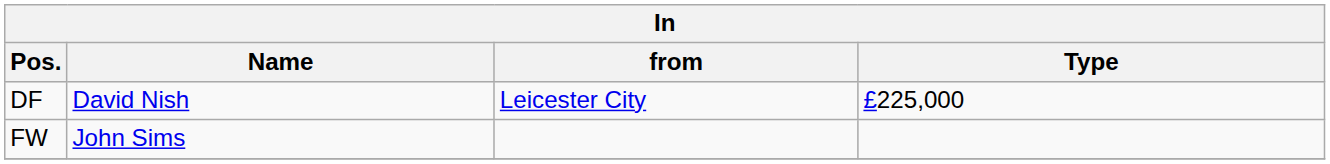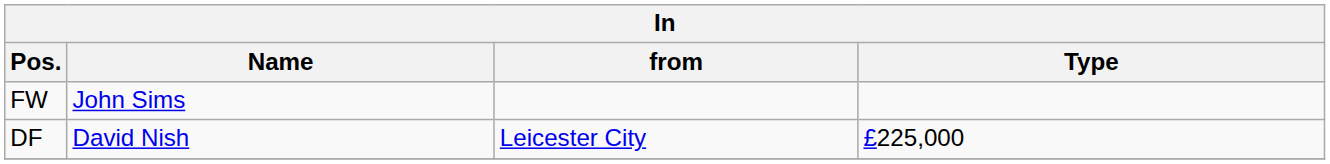rows swapped: DF <-> FW
